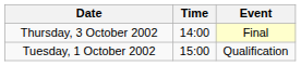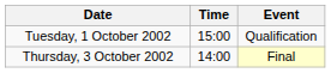rows swapped: Tuesday, 1 October 2002 <-> Thursday, 3 October 2002
